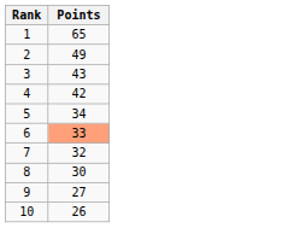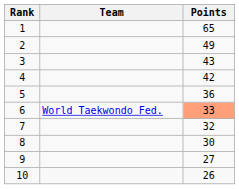+ column: Team | World Taekwondo Fed.
5 | Points: 34 -> 36
